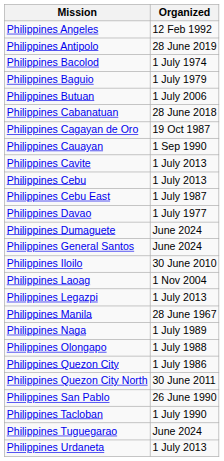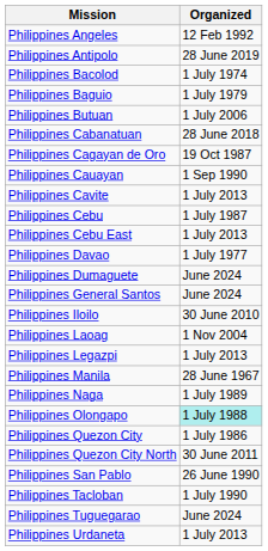Philippines Cebu | Organized: 1 July 2013 -> 1 July 1987
Philippines Cebu East | Organized: 1 July 1987 -> 1 July 2013
Philippines Olongapo | Organized: no background -> paleturquoise background
